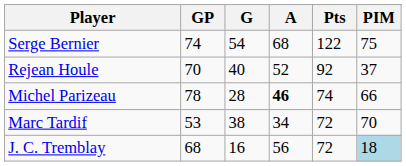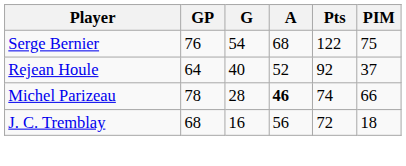Serge Bernier | GP: 74 -> 76
Rejean Houle | GP: 70 -> 64
- row: Marc Tardif | 53 | 38 | 34 | 72 | 70
J. C. Tremblay | PIM: lightblue background -> no background
